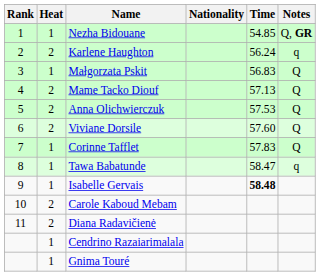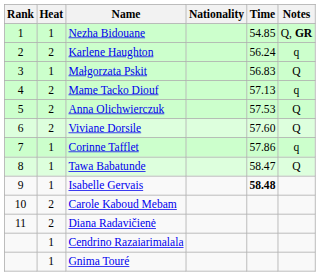Mame Tacko Diouf | Notes: Q -> q
Corinne Tafflet | Time: 57.83 -> 57.86
Corinne Tafflet | Notes: Q -> q
Tawa Babatunde | Notes: q -> Q
